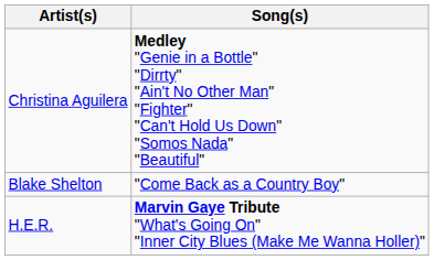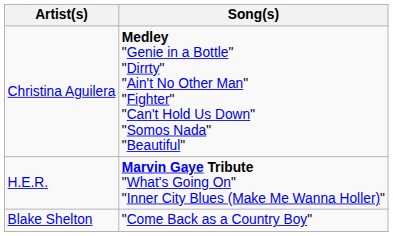rows swapped: H.E.R. <-> Blake Shelton
